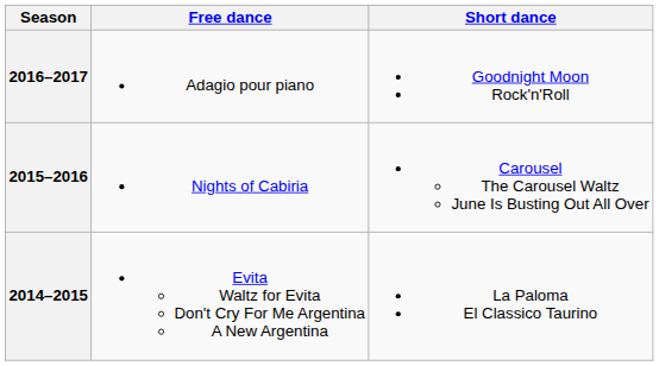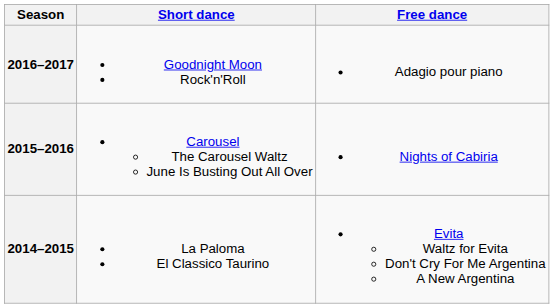columns swapped: Short dance <-> Free dance
